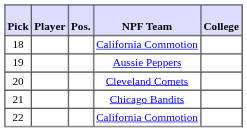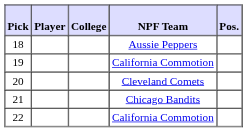columns swapped: Pos. <-> College
18 | NPF Team: California Commotion -> Aussie Peppers
19 | NPF Team: Aussie Peppers -> California Commotion
